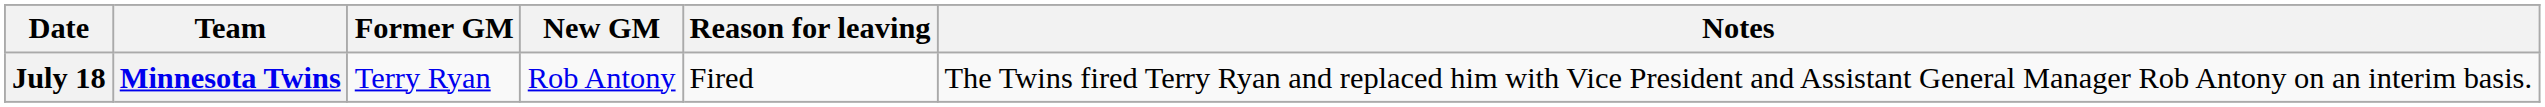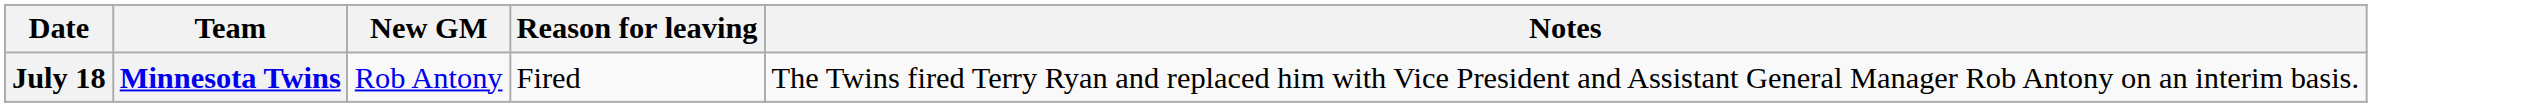- column: Former GM | Terry Ryan
